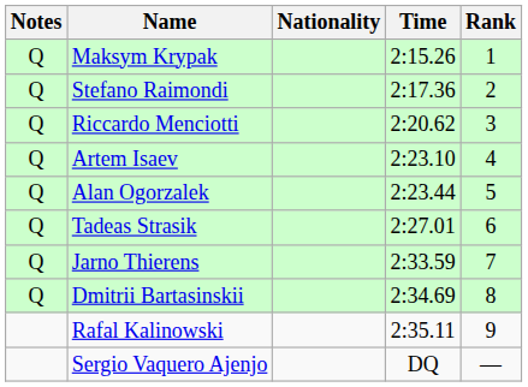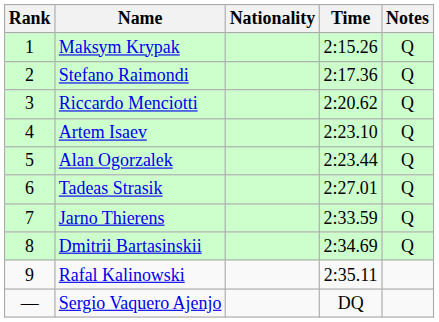columns swapped: Rank <-> Notes
